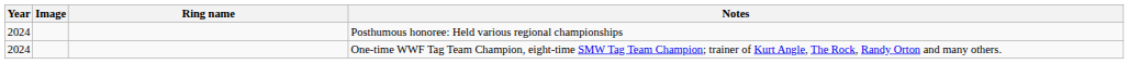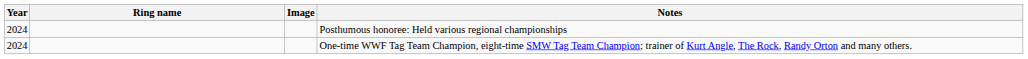columns swapped: Image <-> Ring name
